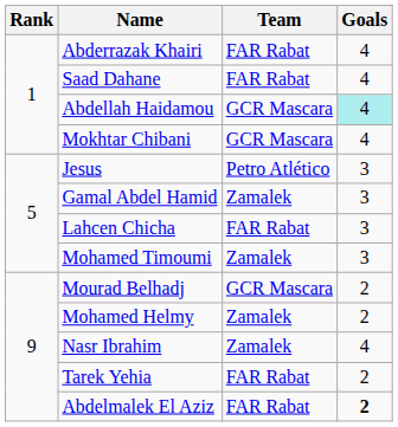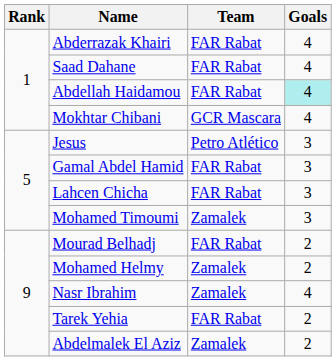Abdellah Haidamou | Team: GCR Mascara -> FAR Rabat
Gamal Abdel Hamid | Team: Zamalek -> FAR Rabat
Mourad Belhadj | Team: GCR Mascara -> FAR Rabat
Abdelmalek El Aziz | Team: FAR Rabat -> Zamalek
Abdelmalek El Aziz | Goals: bold -> normal
